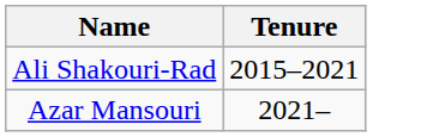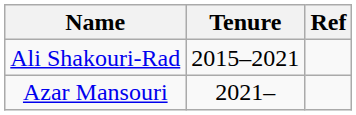+ column: Ref
